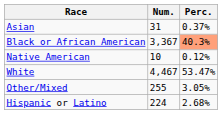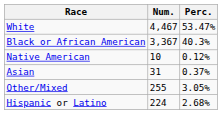rows swapped: White <-> Asian
Black or African American | Perc.: lightsalmon background -> no background
